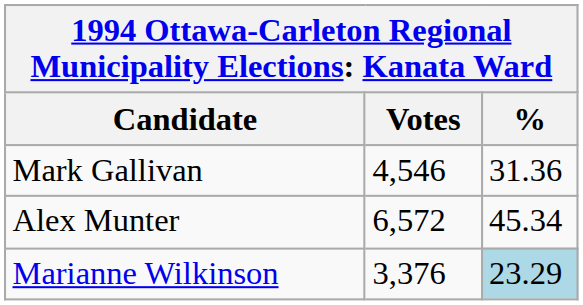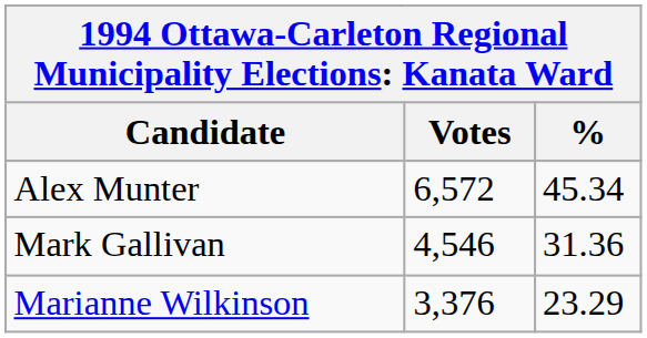rows swapped: Alex Munter <-> Mark Gallivan
Marianne Wilkinson | %: lightblue background -> no background
